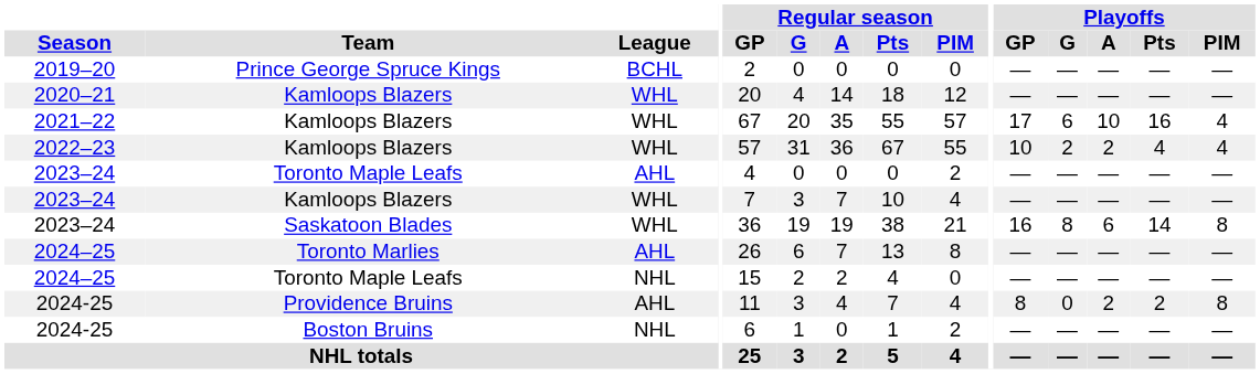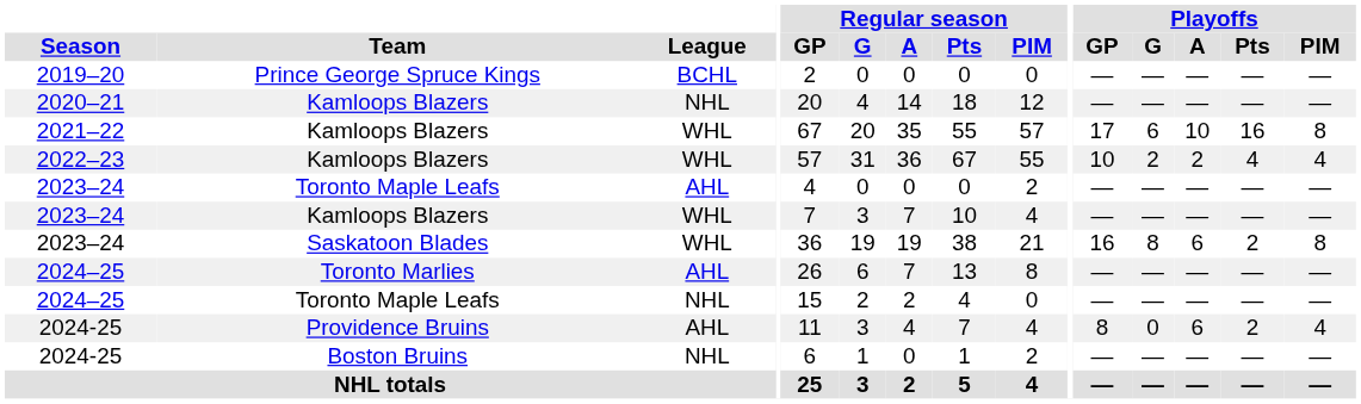2020–21 | League: WHL -> NHL
2021–22 | Playoffs / PIM: 4 -> 8
2023–24 / Saskatoon Blades | Playoffs / Pts: 14 -> 2
2024-25 / Providence Bruins | Playoffs / A: 2 -> 6
2024-25 / Providence Bruins | Playoffs / PIM: 8 -> 4
